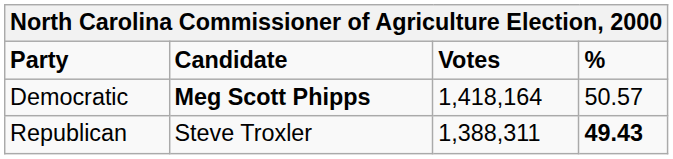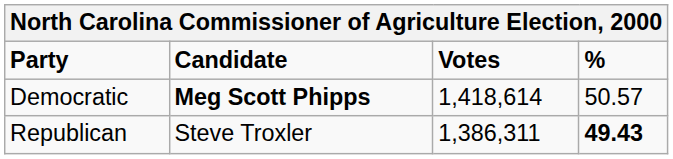Democratic | Votes: 1,418,164 -> 1,418,614
Republican | Votes: 1,388,311 -> 1,386,311
